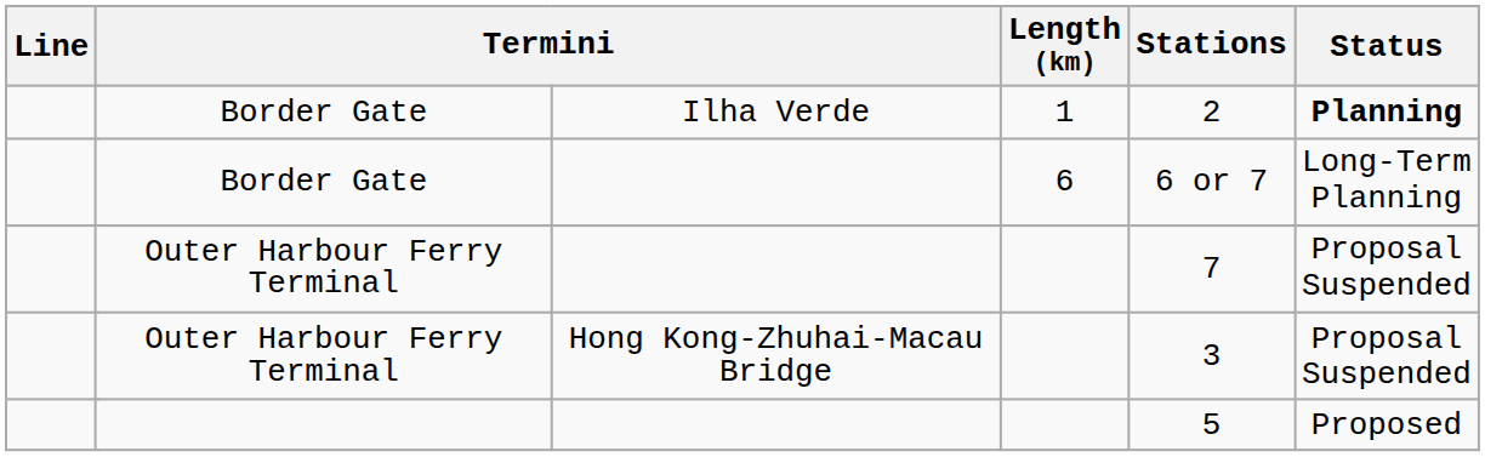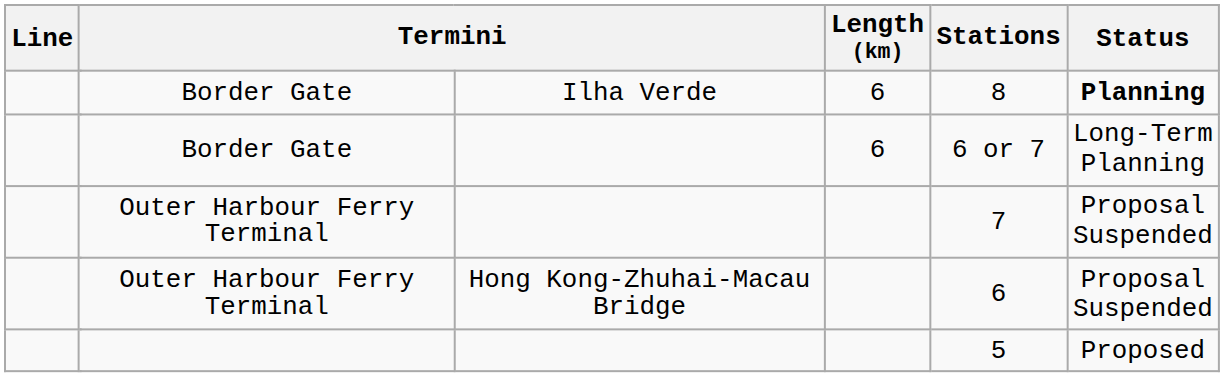Border Gate / Ilha Verde | Length (km): 1 -> 6
Border Gate / Ilha Verde | Stations: 2 -> 8
Outer Harbour Ferry Terminal / Hong Kong-Zhuhai-Macau Bridge | Stations: 3 -> 6
